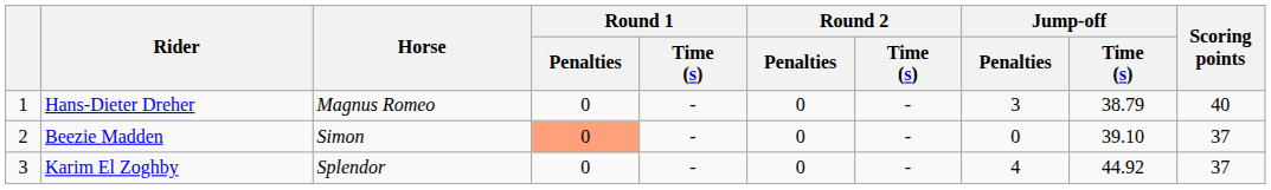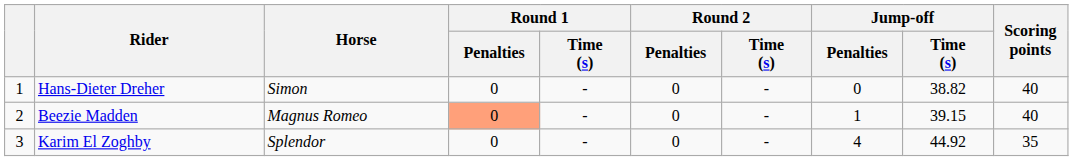Hans-Dieter Dreher | Horse: Magnus Romeo -> Simon
Hans-Dieter Dreher | Jump-off / Penalties: 3 -> 0
Hans-Dieter Dreher | Jump-off / Time (s): 38.79 -> 38.82
Beezie Madden | Horse: Simon -> Magnus Romeo
Beezie Madden | Jump-off / Penalties: 0 -> 1
Beezie Madden | Jump-off / Time (s): 39.10 -> 39.15
Beezie Madden | Scoring points: 37 -> 40
Karim El Zoghby | Scoring points: 37 -> 35
